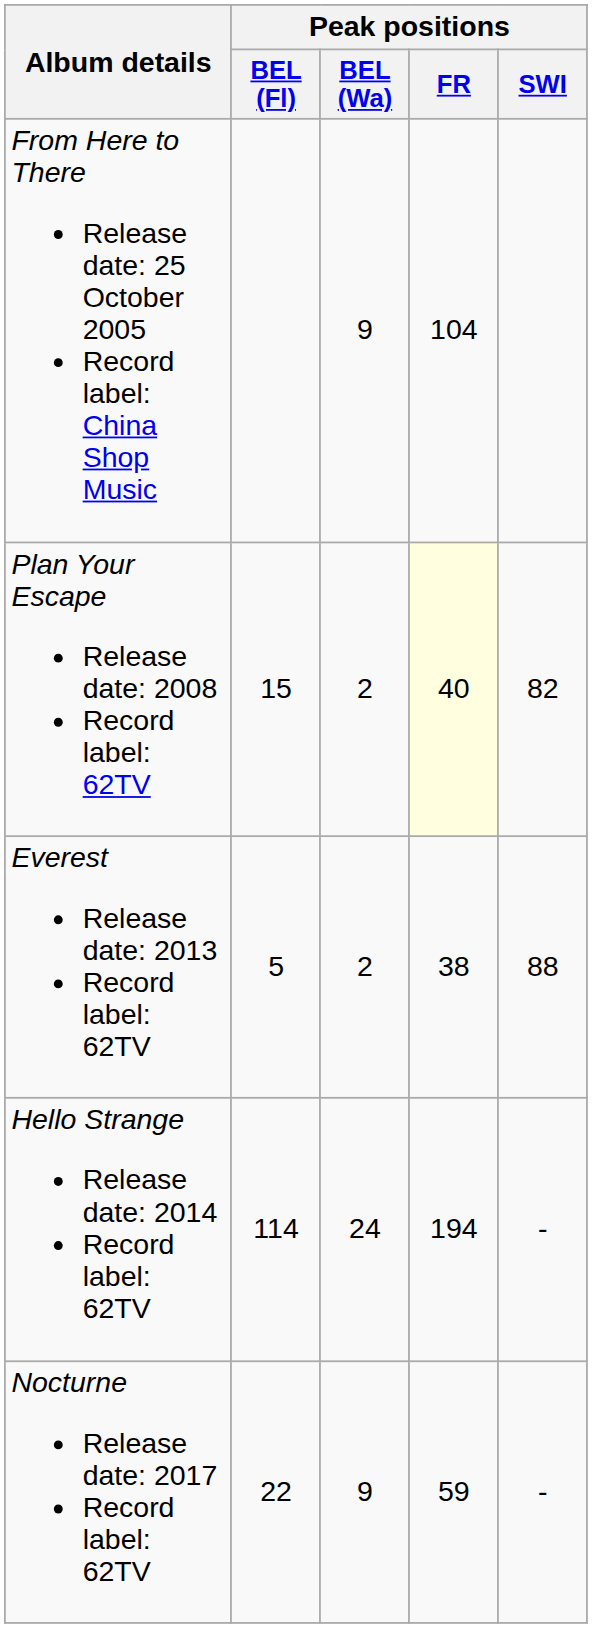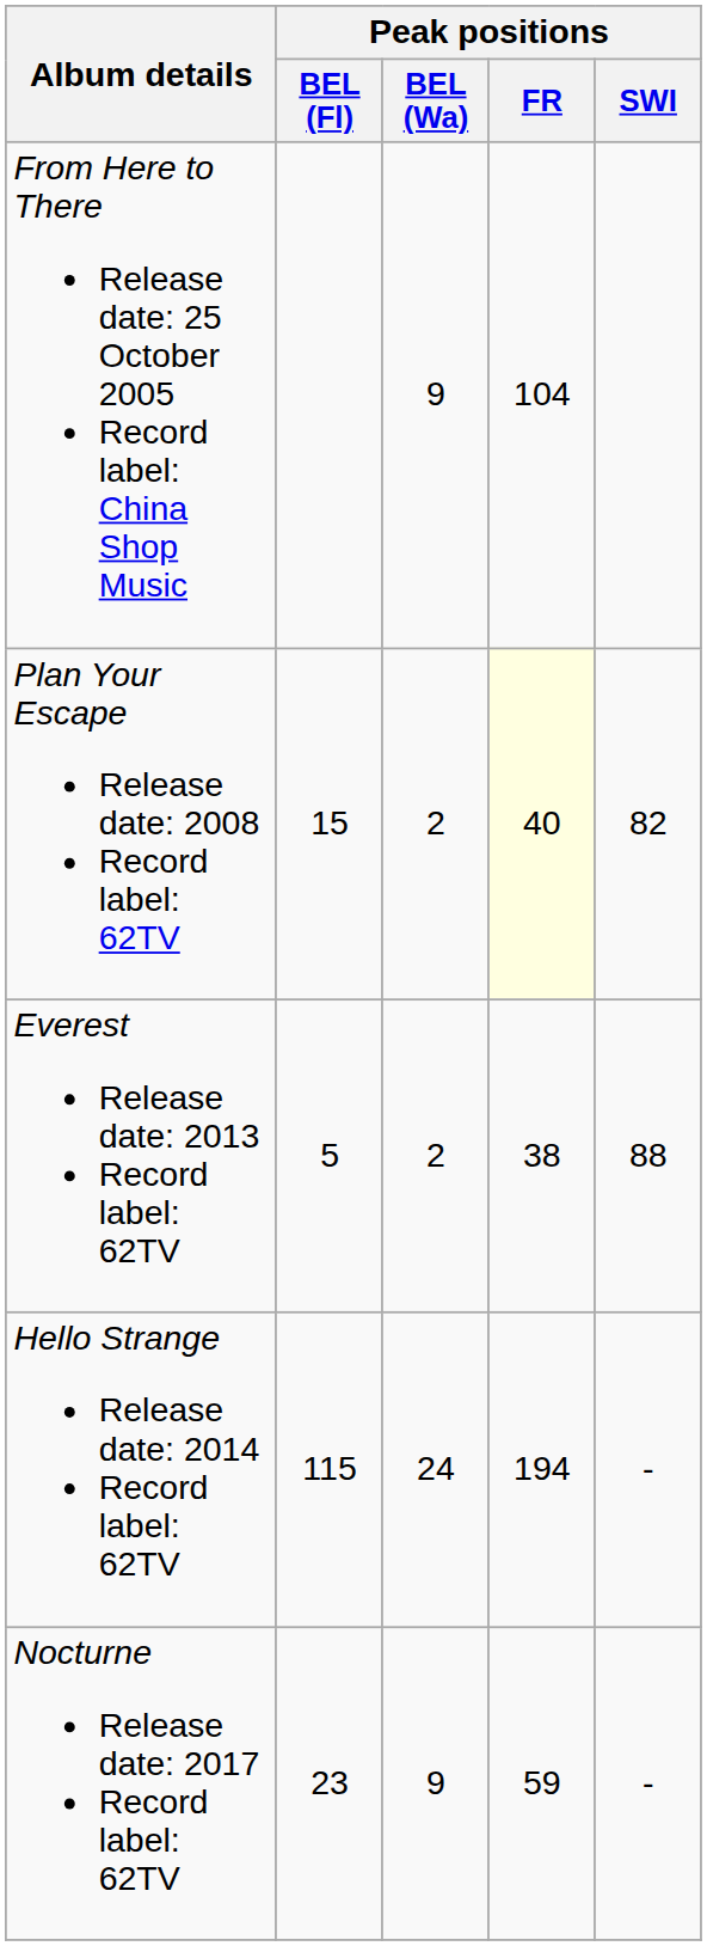Hello Strange Release date: 2014 Record label: 62TV | Peak positions / BEL (Fl): 114 -> 115
Nocturne Release date: 2017 Record label: 62TV | Peak positions / BEL (Fl): 22 -> 23
